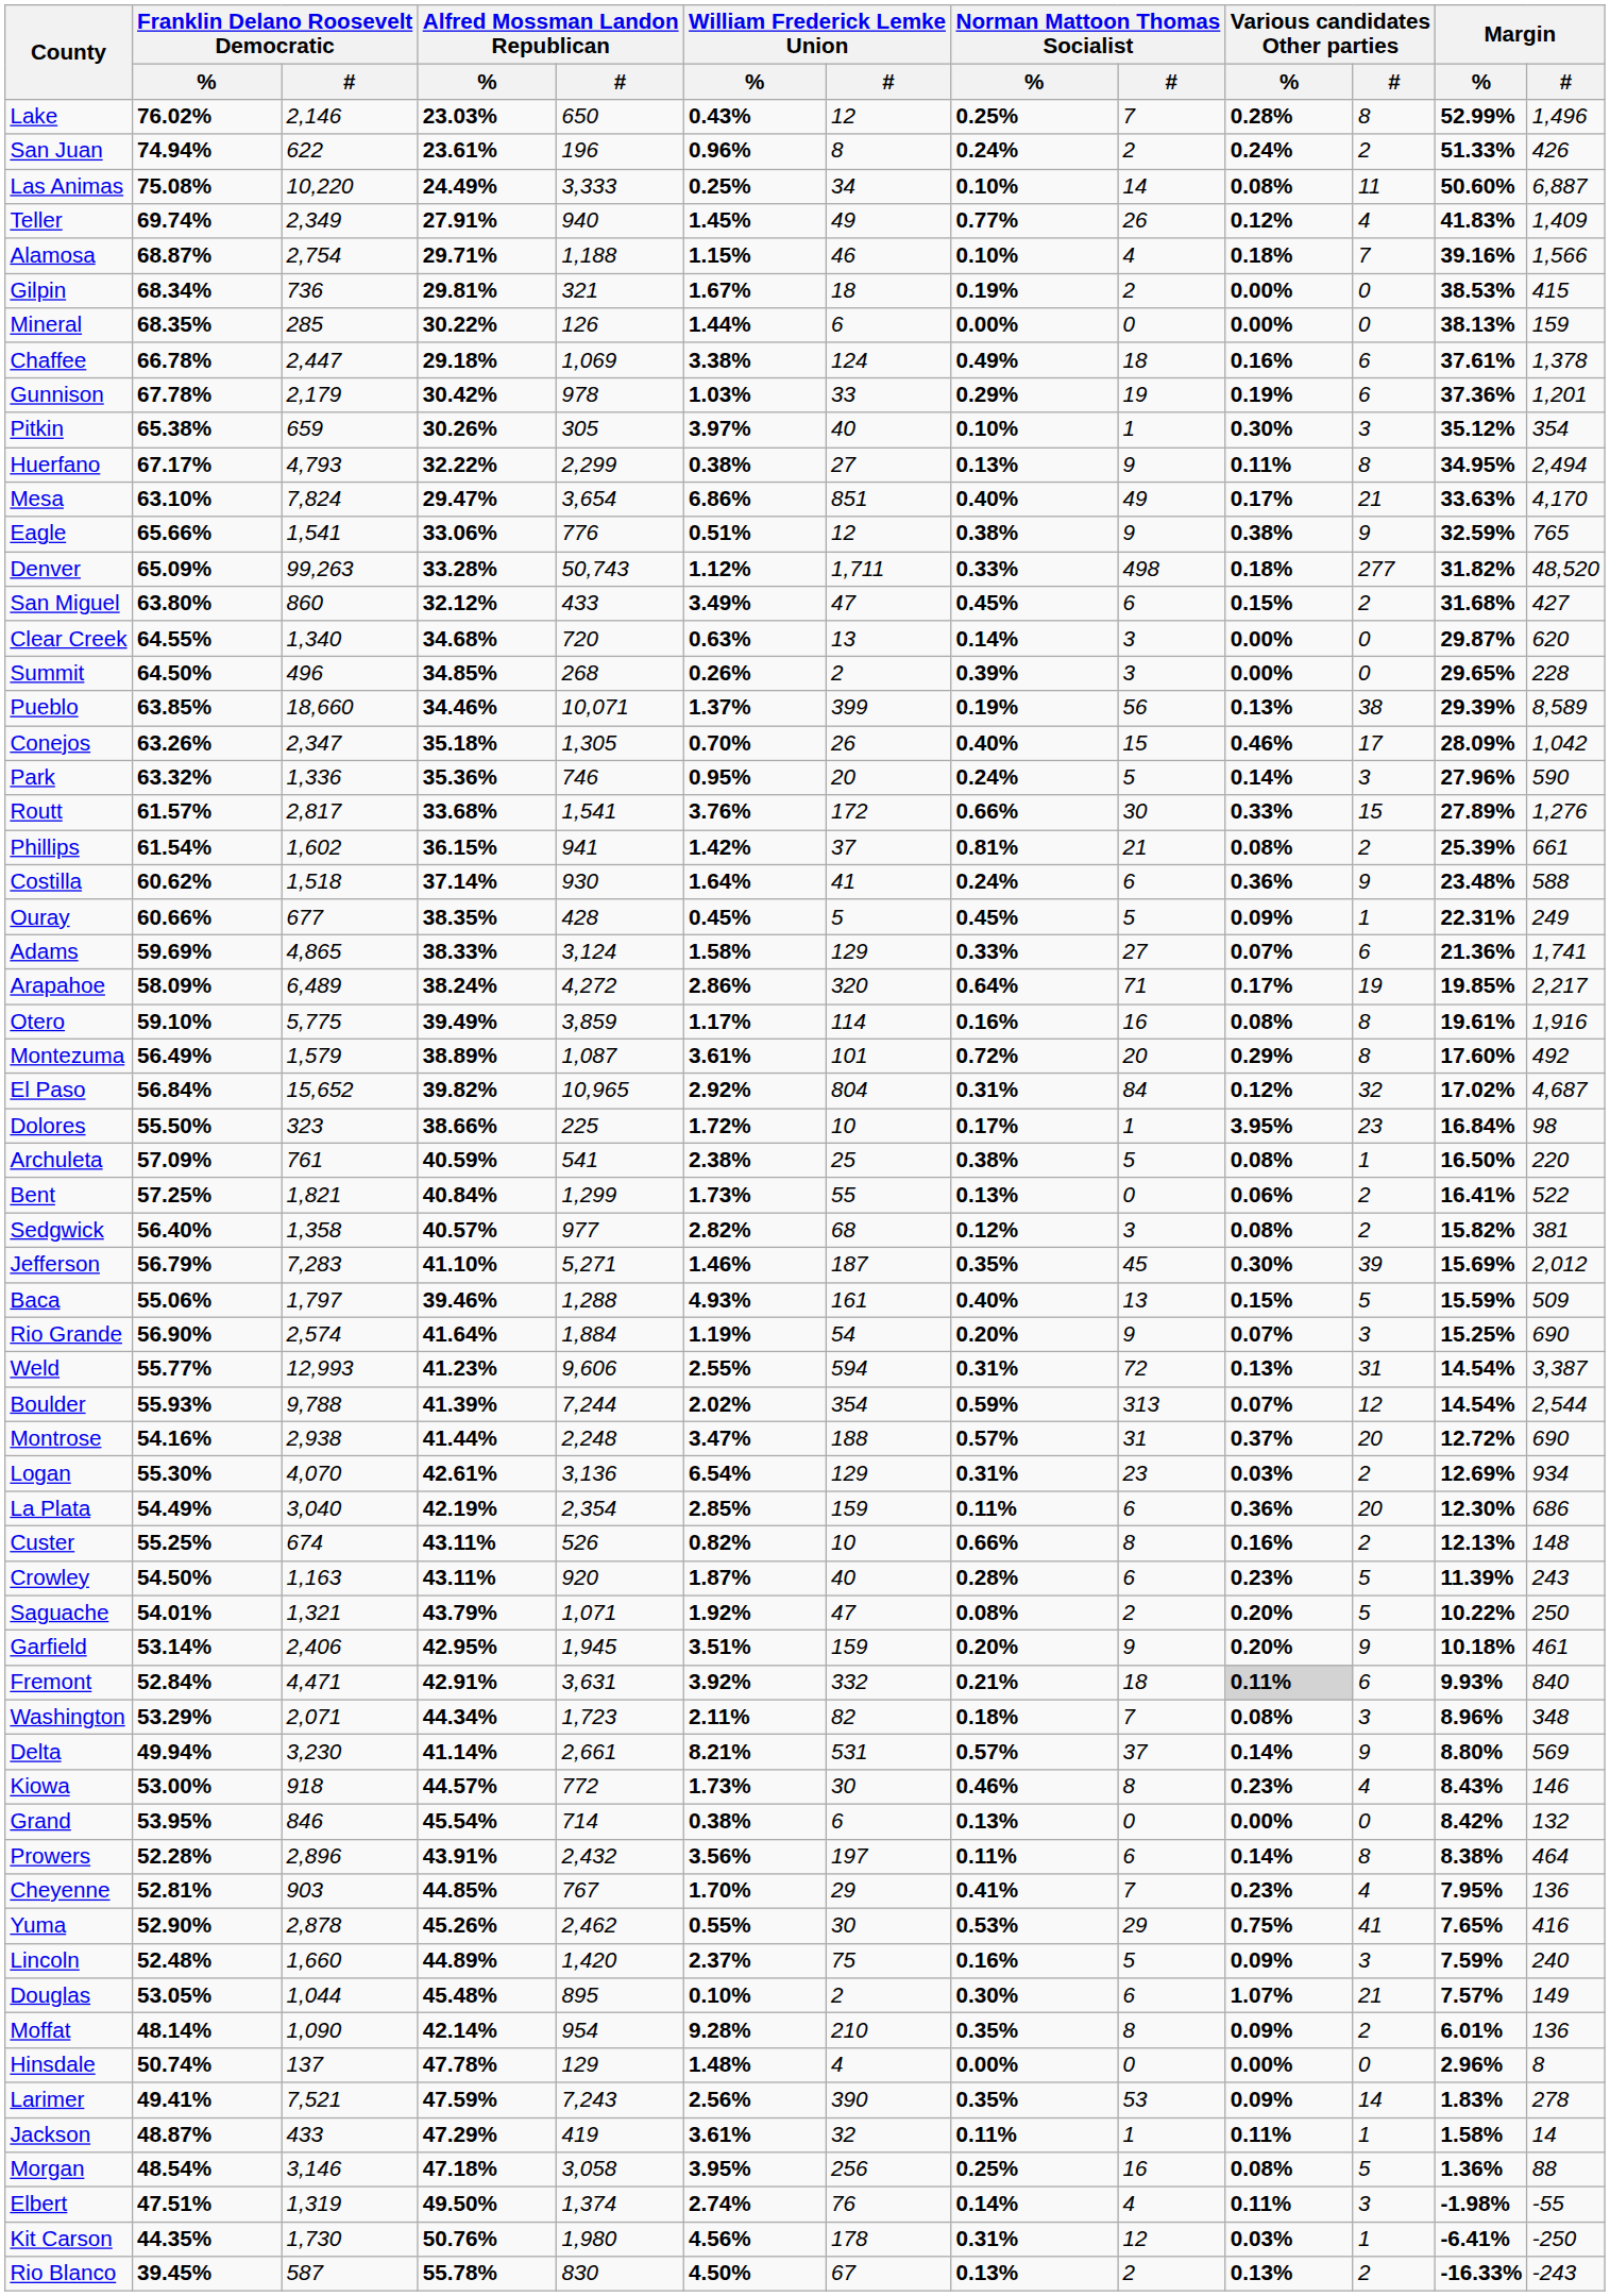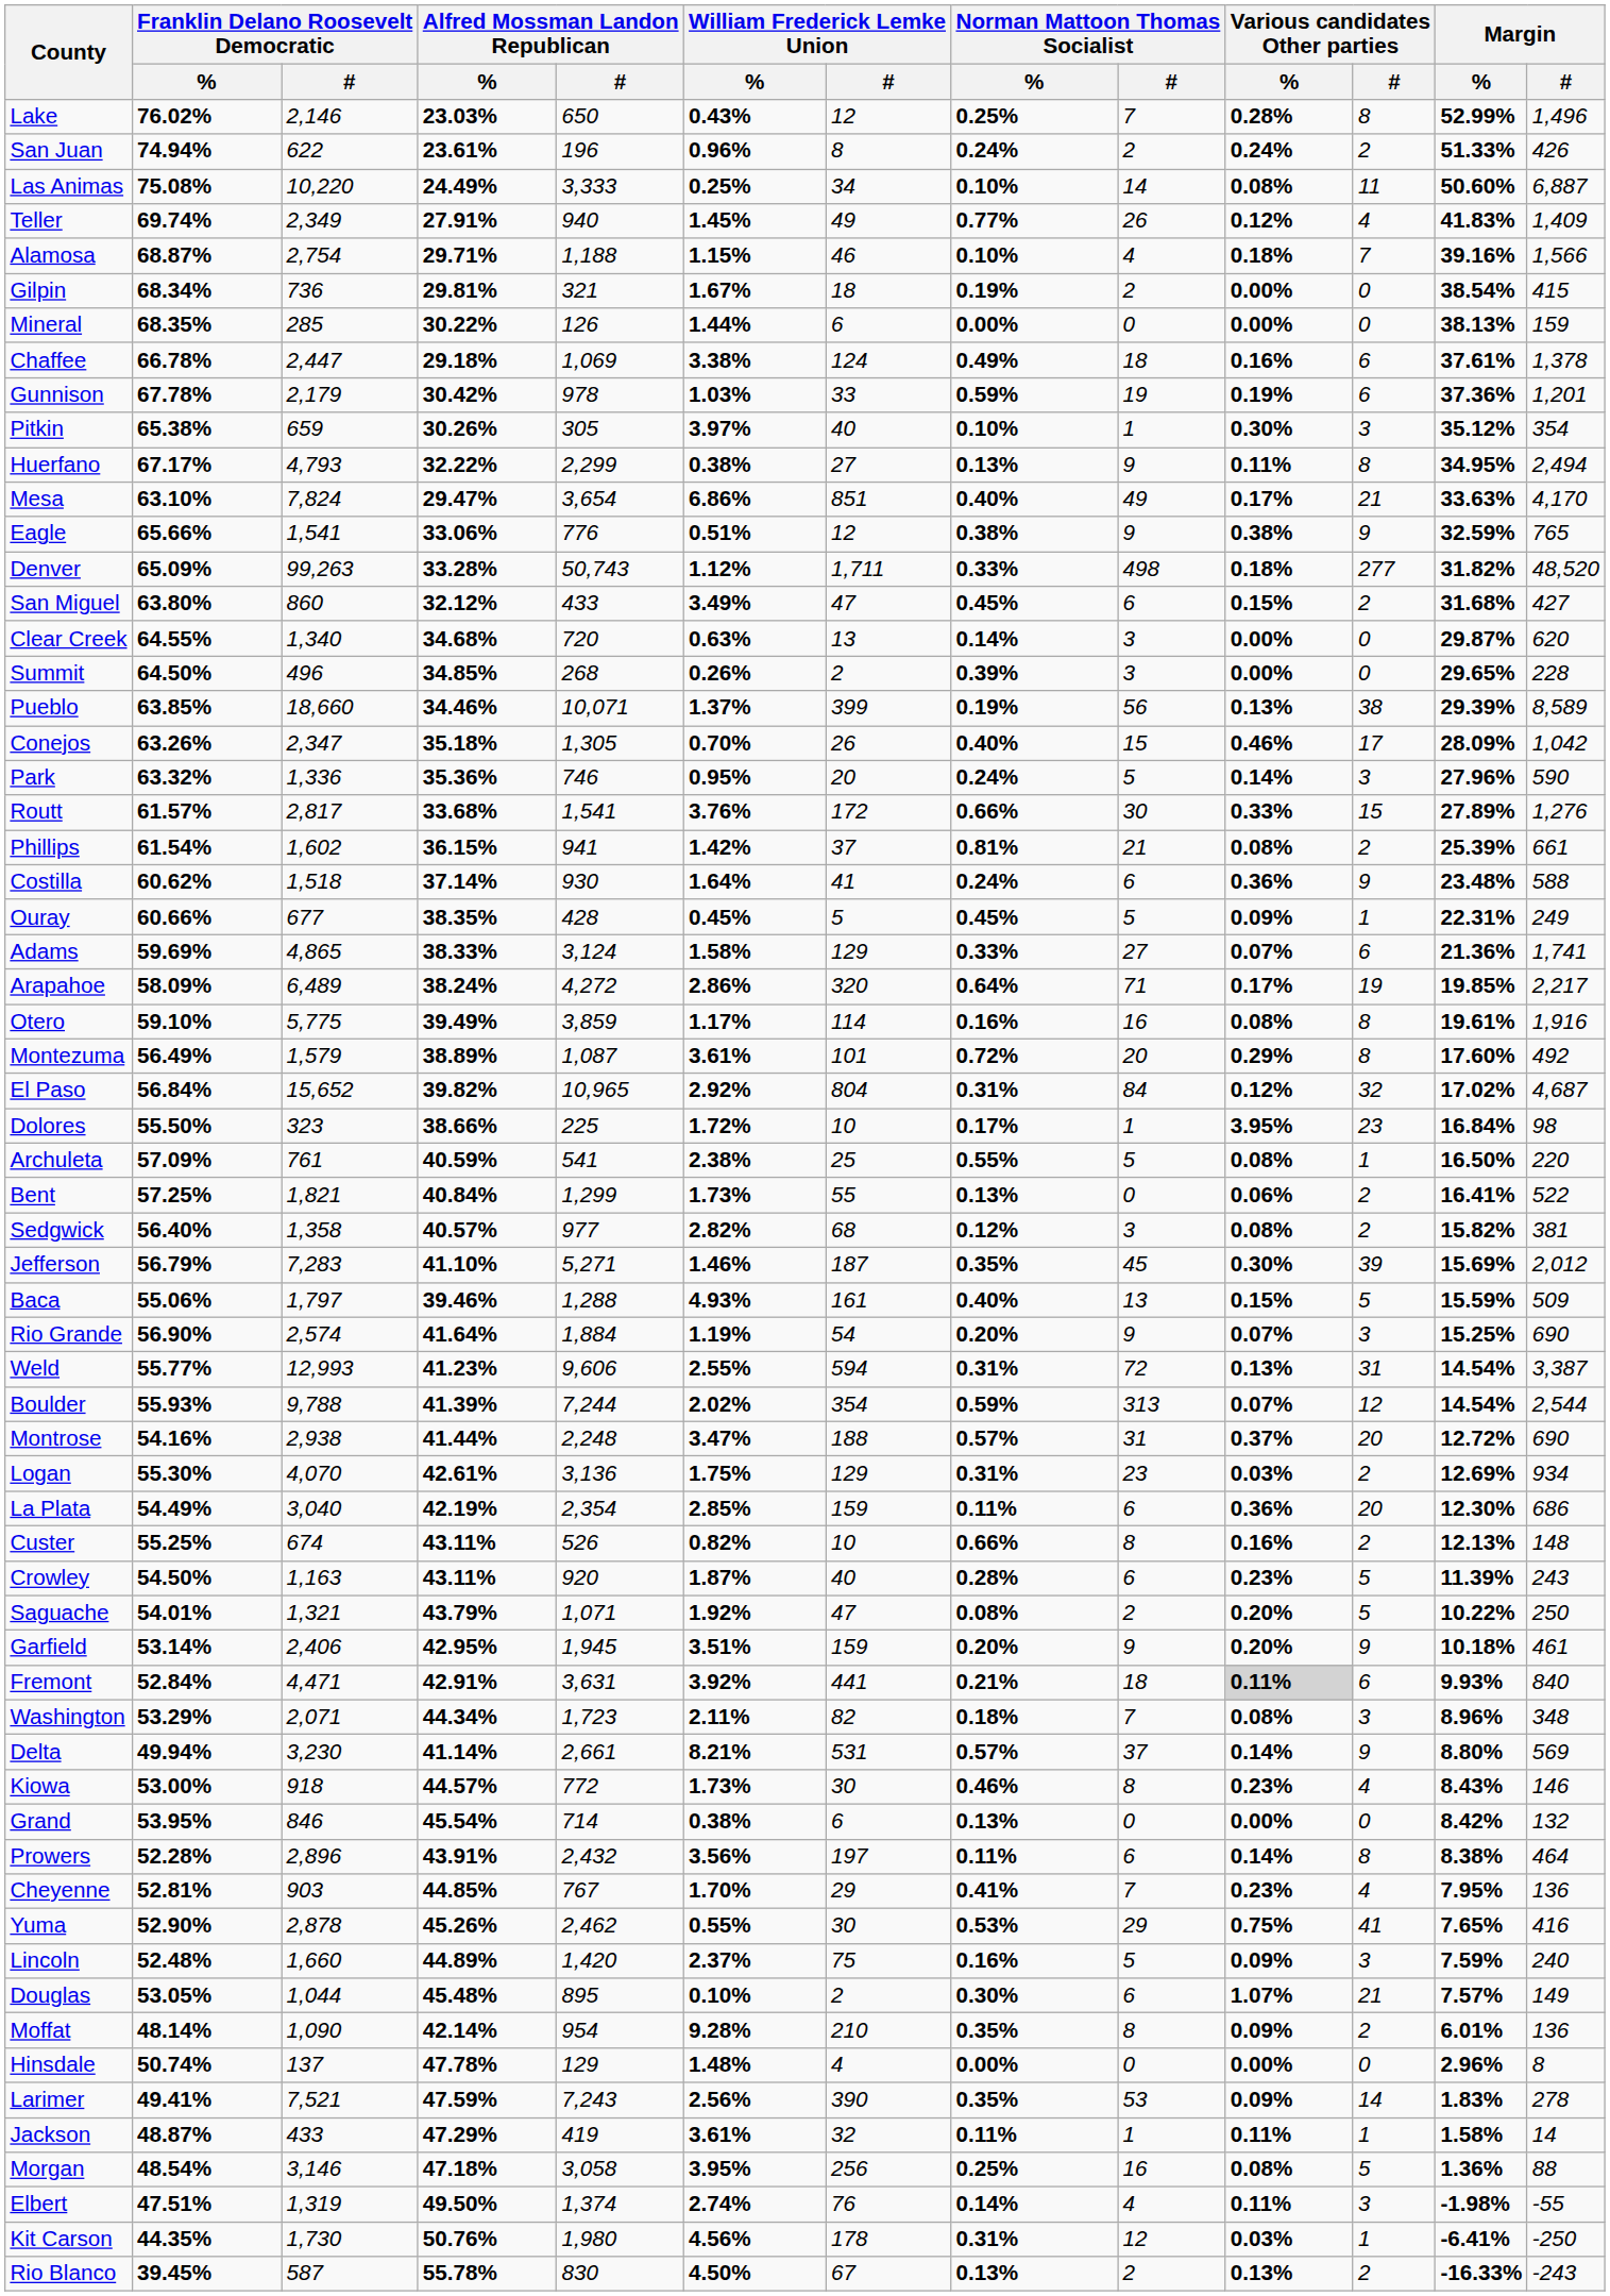Gilpin | Margin / %: 38.53% -> 38.54%
Gunnison | Norman Mattoon Thomas Socialist / %: 0.29% -> 0.59%
Archuleta | Norman Mattoon Thomas Socialist / %: 0.38% -> 0.55%
Logan | William Frederick Lemke Union / %: 6.54% -> 1.75%
Fremont | William Frederick Lemke Union / #: 332 -> 441
